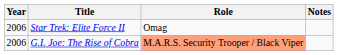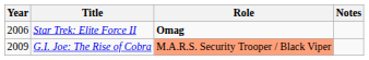Star Trek: Elite Force II | Role: normal -> bold
G.I. Joe: The Rise of Cobra | Year: 2006 -> 2009
